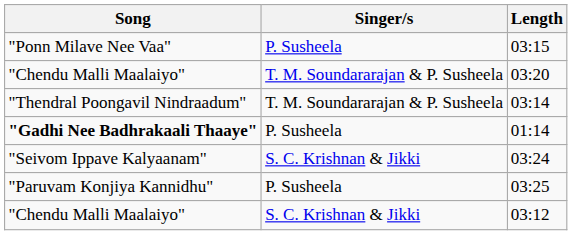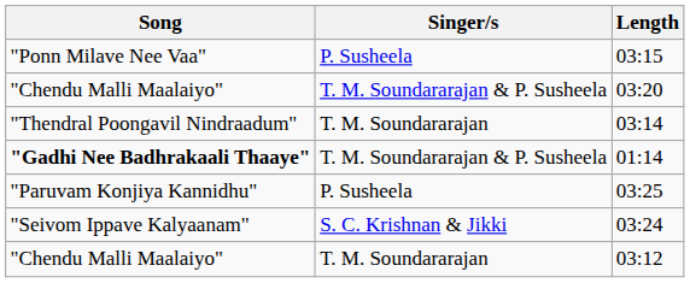03:14 | Singer/s: T. M. Soundararajan & P. Susheela -> T. M. Soundararajan
01:14 | Singer/s: P. Susheela -> T. M. Soundararajan & P. Susheela
rows swapped: 03:24 <-> 03:25
03:12 | Singer/s: S. C. Krishnan & Jikki -> T. M. Soundararajan
